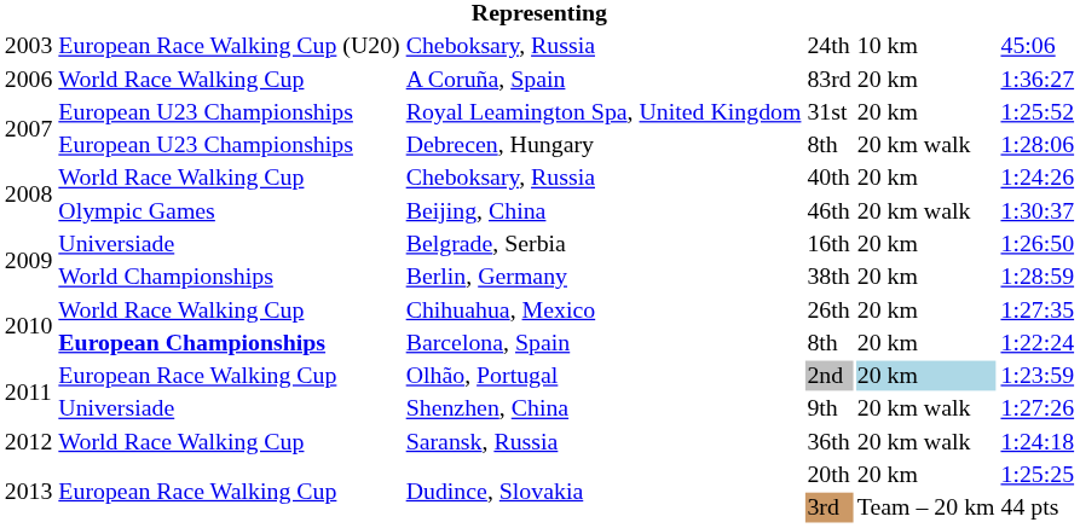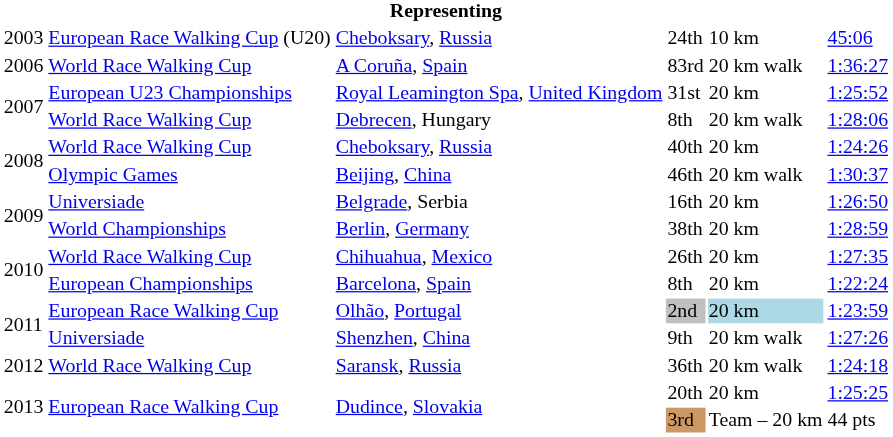83rd | column 5: 20 km -> 20 km walk
Debrecen, Hungary / 8th | column 2: European U23 Championships -> World Race Walking Cup
Barcelona, Spain / 8th | column 2: bold -> normal
